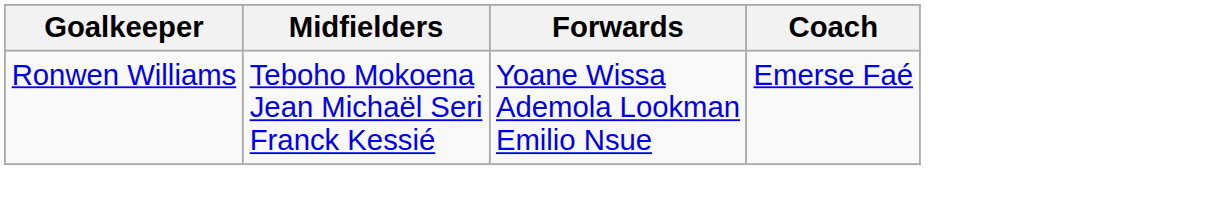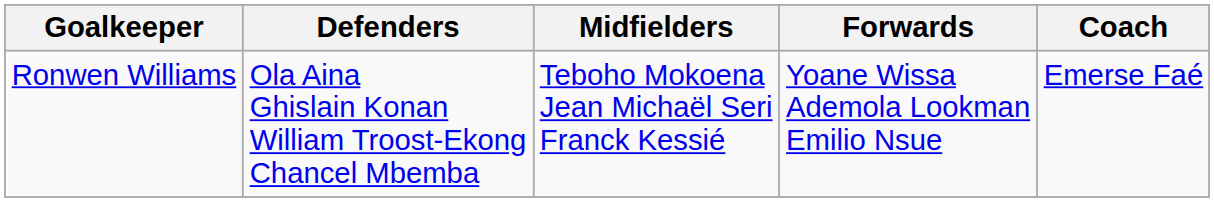+ column: Defenders | Ola Aina Ghislain Konan William Troost-Ekong Chancel Mbemba
